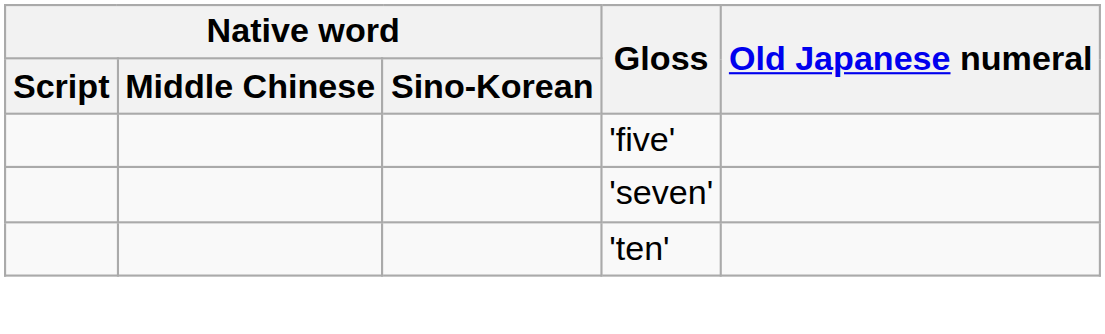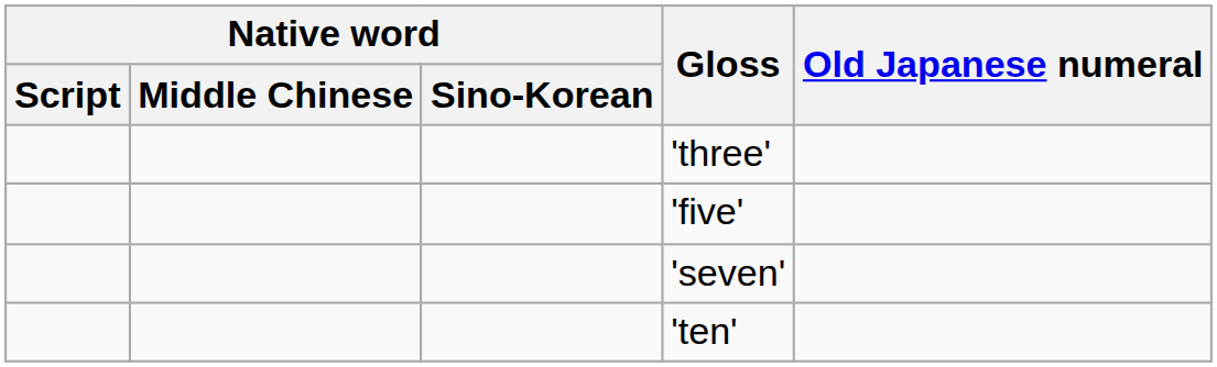+ row: 'three'
